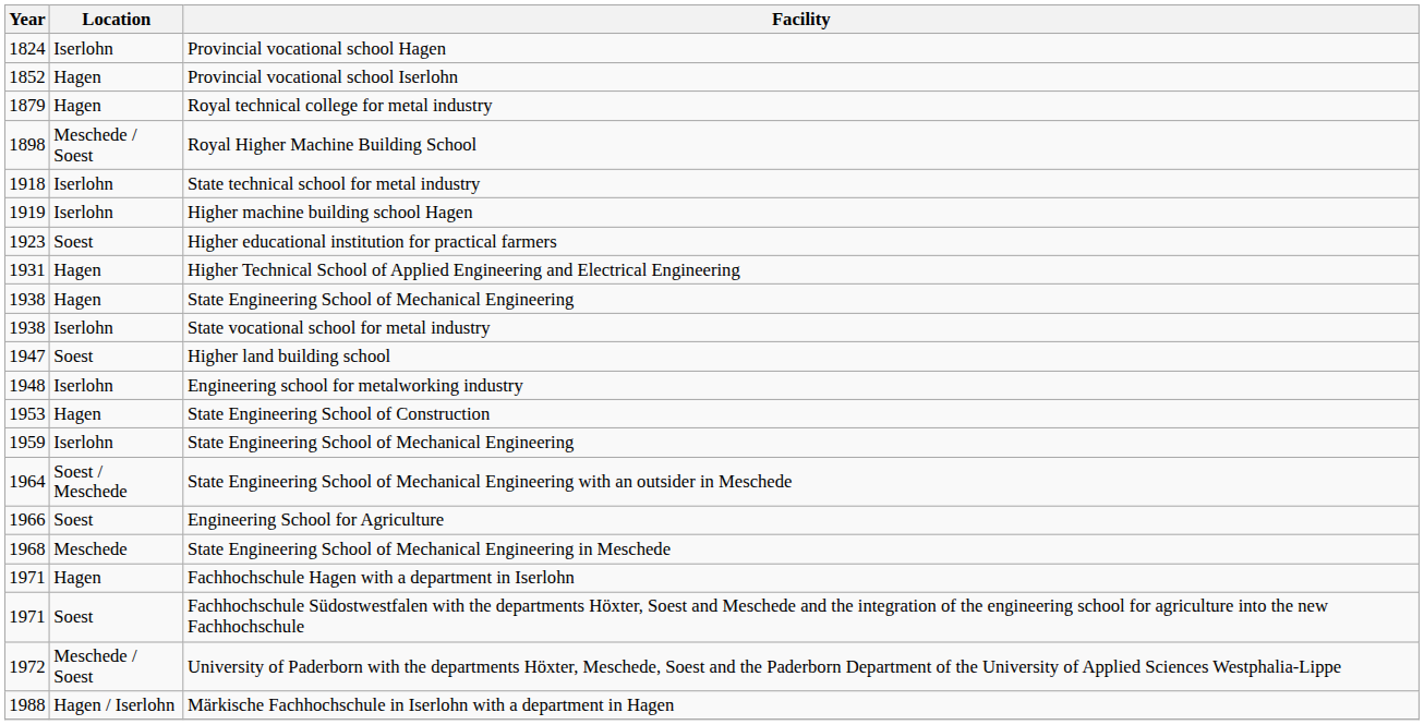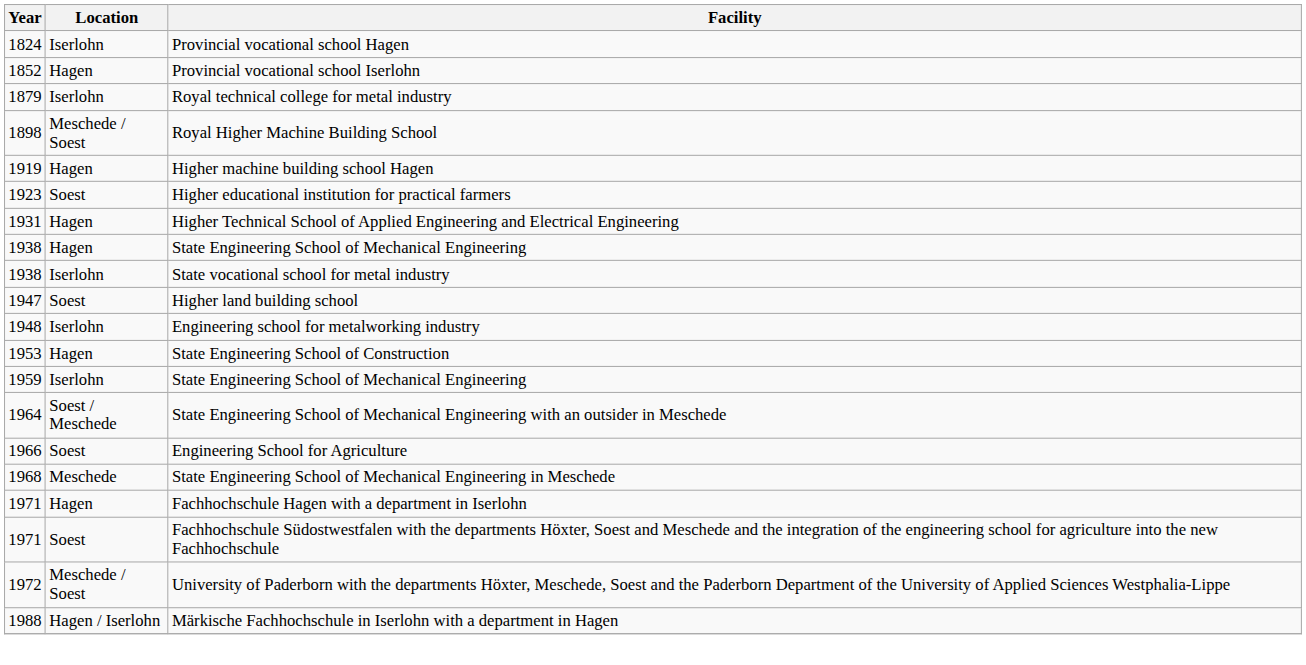Royal technical college for metal industry | Location: Hagen -> Iserlohn
- row: 1918 | Iserlohn | State technical school for metal industry
Higher machine building school Hagen | Location: Iserlohn -> Hagen
